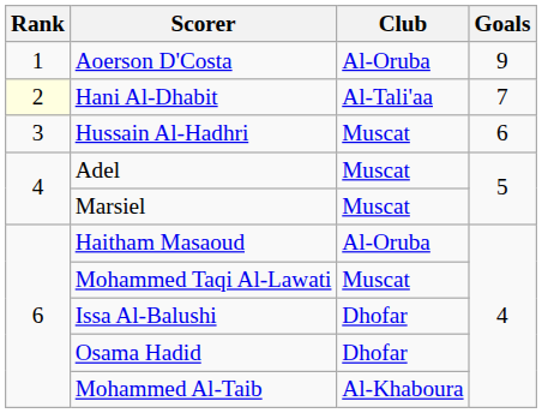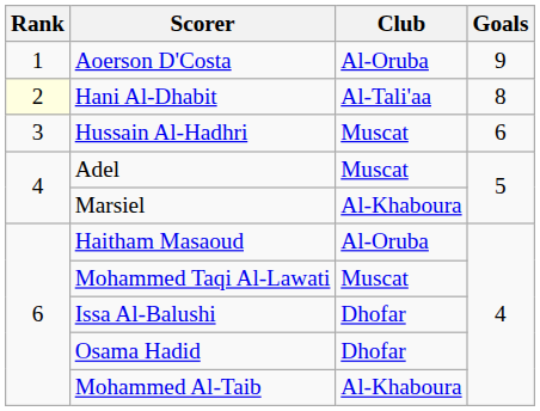Hani Al-Dhabit | Goals: 7 -> 8
Marsiel | Club: Muscat -> Al-Khaboura
